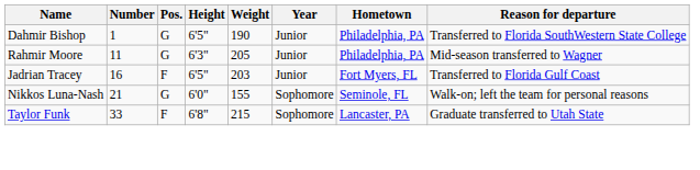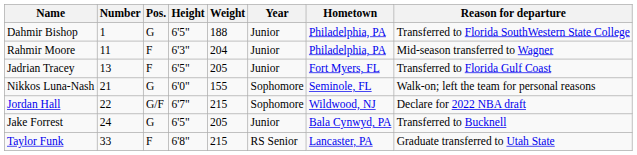Dahmir Bishop | Weight: 190 -> 188
Rahmir Moore | Pos.: G -> F
Rahmir Moore | Weight: 205 -> 204
Jadrian Tracey | Number: 16 -> 13
Jadrian Tracey | Weight: 203 -> 205
+ row: Jordan Hall | 22 | G/F | 6'7" | 215 | Sophomore | Wildwood, NJ | Declare for 2022 NBA draft
+ row: Jake Forrest | 24 | G | 6'5" | 205 | Junior | Bala Cynwyd, PA | Transferred to Bucknell
Taylor Funk | Year: Sophomore -> RS Senior
